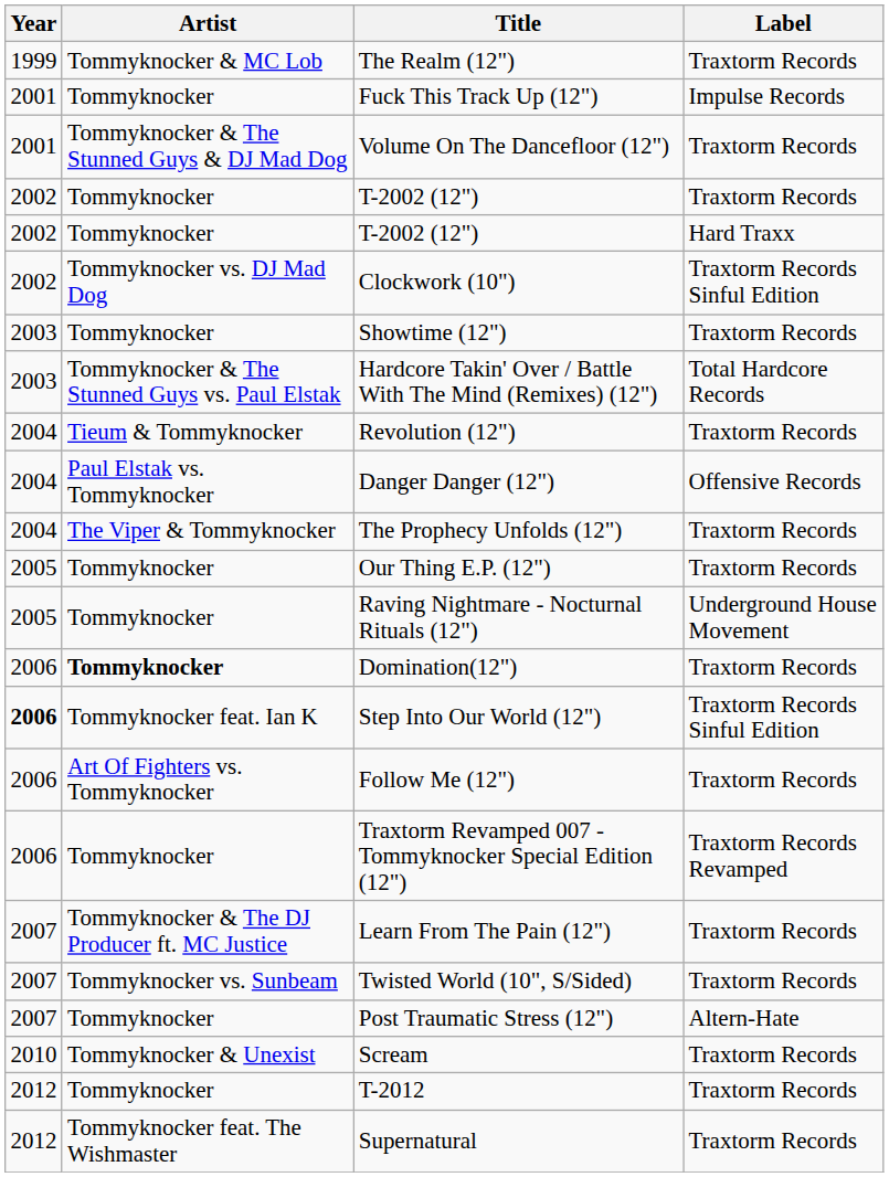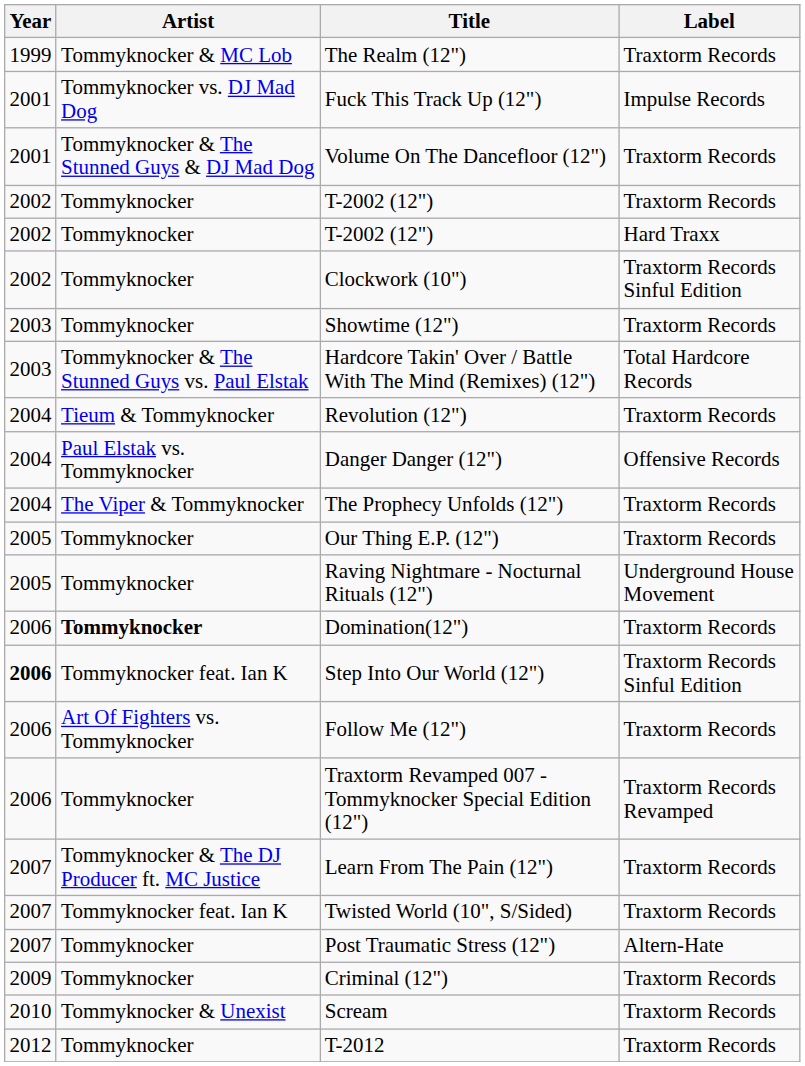Fuck This Track Up (12") | Artist: Tommyknocker -> Tommyknocker vs. DJ Mad Dog
Clockwork (10") | Artist: Tommyknocker vs. DJ Mad Dog -> Tommyknocker
Twisted World (10", S/Sided) | Artist: Tommyknocker vs. Sunbeam -> Tommyknocker feat. Ian K
+ row: 2009 | Tommyknocker | Criminal (12") | Traxtorm Records
- row: 2012 | Tommyknocker feat. The Wishmaster | Supernatural | Traxtorm Records
